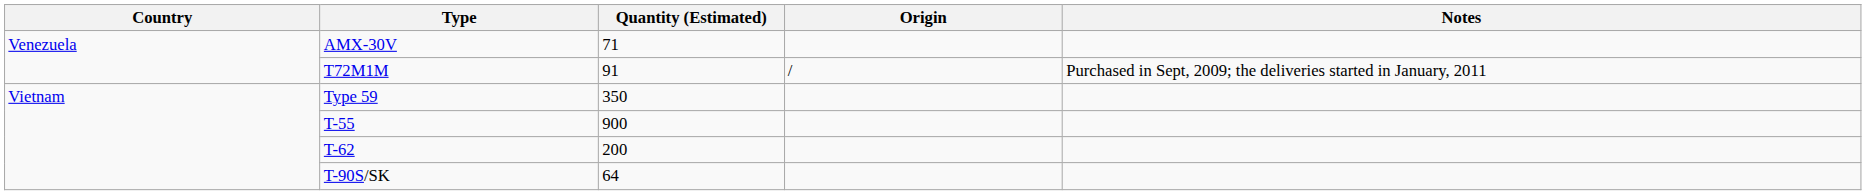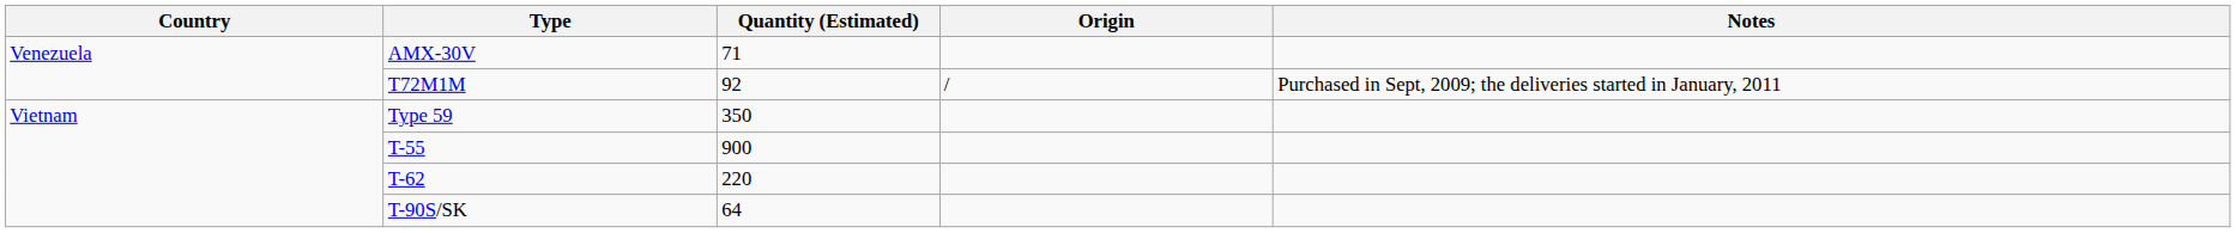T72M1M | Quantity (Estimated): 91 -> 92
T-62 | Quantity (Estimated): 200 -> 220
